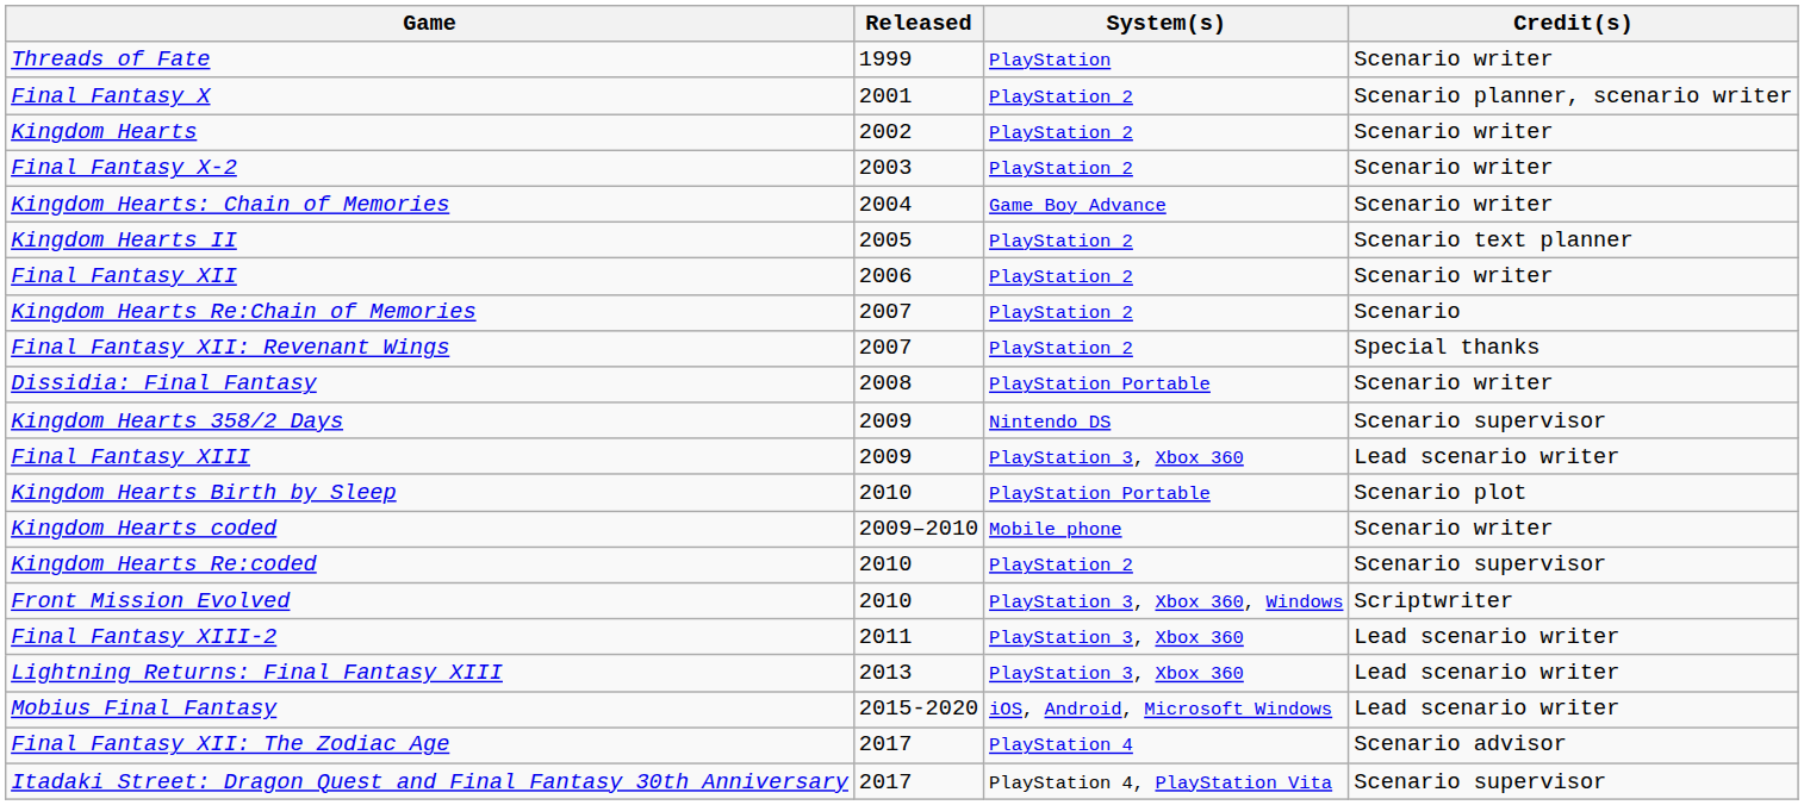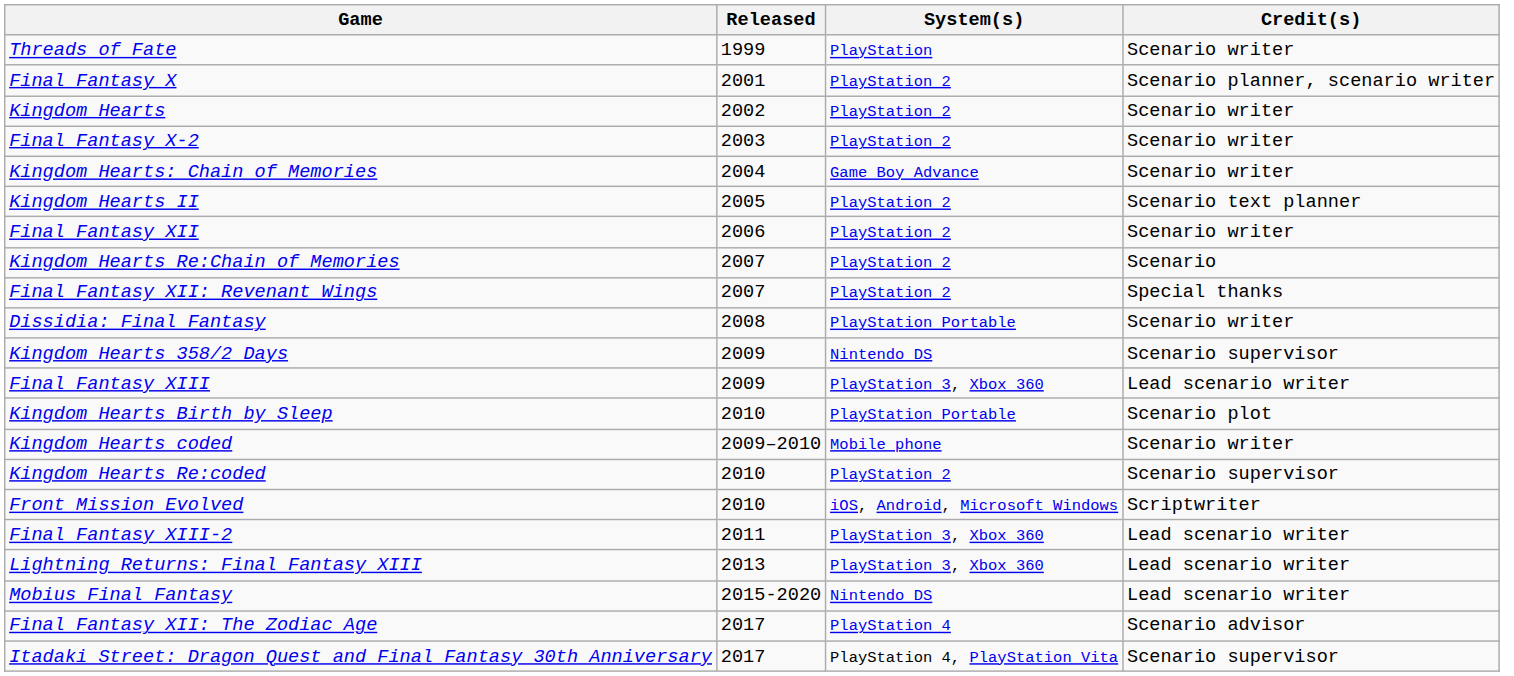Front Mission Evolved | System(s): PlayStation 3, Xbox 360, Windows -> iOS, Android, Microsoft Windows
Mobius Final Fantasy | System(s): iOS, Android, Microsoft Windows -> Nintendo DS
